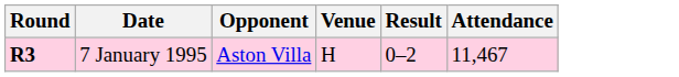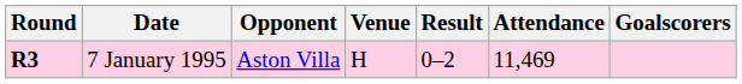+ column: Goalscorers
7 January 1995 | Attendance: 11,467 -> 11,469
